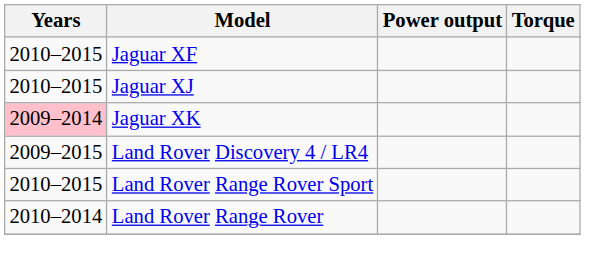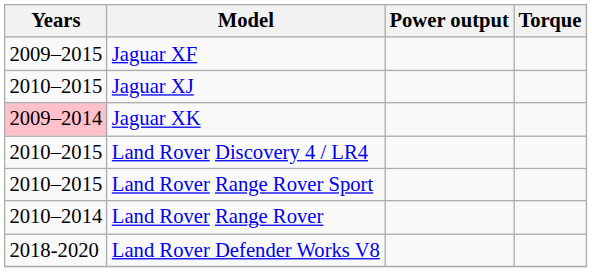Jaguar XF | Years: 2010–2015 -> 2009–2015
Land Rover Discovery 4 / LR4 | Years: 2009–2015 -> 2010–2015
+ row: 2018-2020 | Land Rover Defender Works V8
